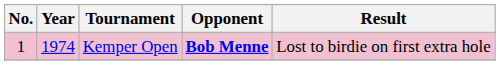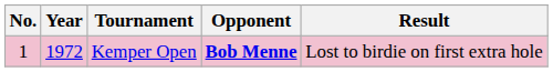Kemper Open | Year: 1974 -> 1972
